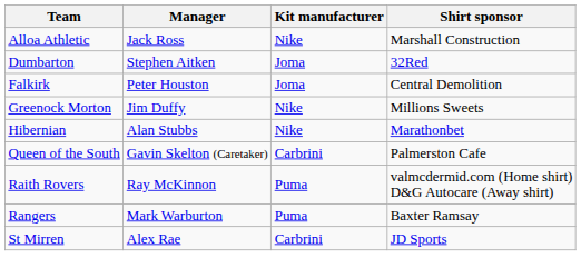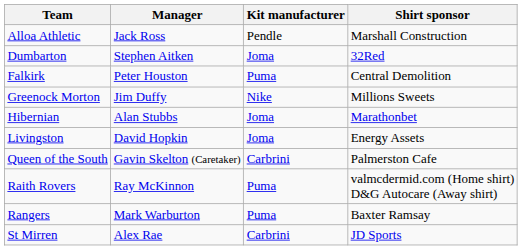Alloa Athletic | Kit manufacturer: Nike -> Pendle
Falkirk | Kit manufacturer: Joma -> Puma
Hibernian | Kit manufacturer: Nike -> Joma
+ row: Livingston | David Hopkin | Joma | Energy Assets
